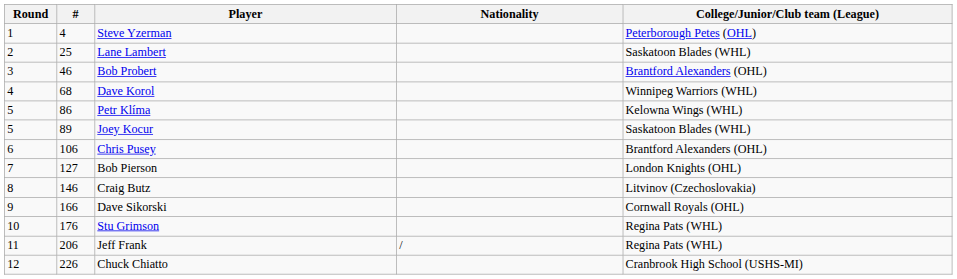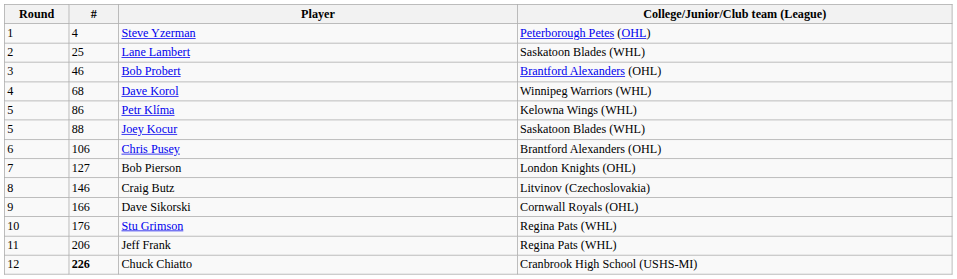- column: Nationality | /
Joey Kocur | #: 89 -> 88
Chuck Chiatto | #: normal -> bold
